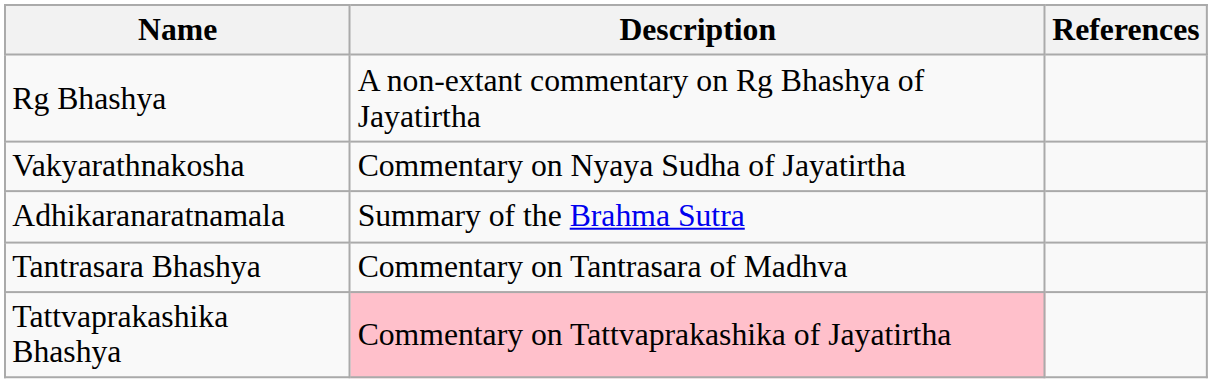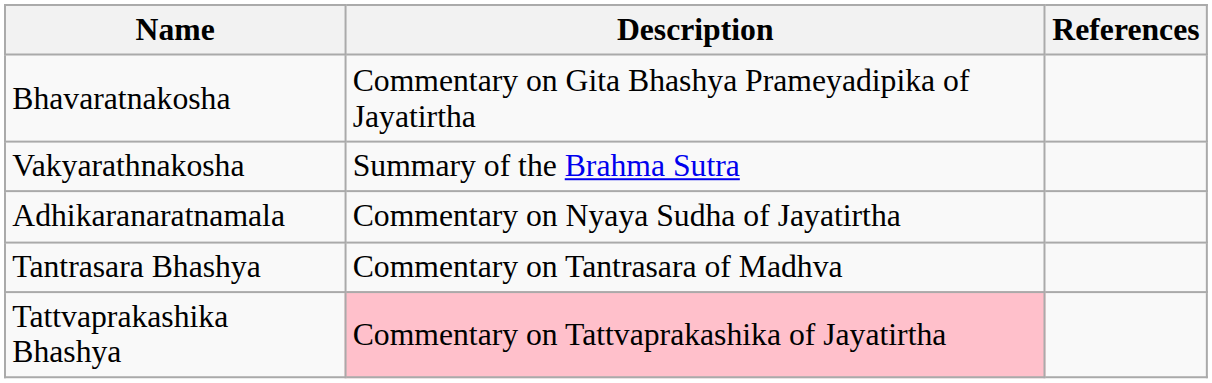+ row: Bhavaratnakosha | Commentary on Gita Bhashya Prameyadipika of Jayatirtha
- row: Rg Bhashya | A non-extant commentary on Rg Bhashya of Jayatirtha
Vakyarathnakosha | Description: Commentary on Nyaya Sudha of Jayatirtha -> Summary of the Brahma Sutra
Adhikaranaratnamala | Description: Summary of the Brahma Sutra -> Commentary on Nyaya Sudha of Jayatirtha
